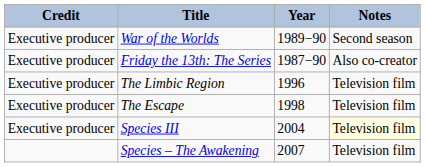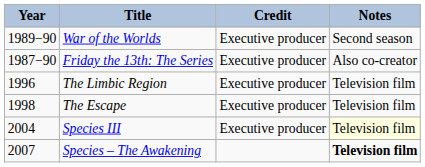columns swapped: Year <-> Credit
Species – The Awakening | Notes: normal -> bold
